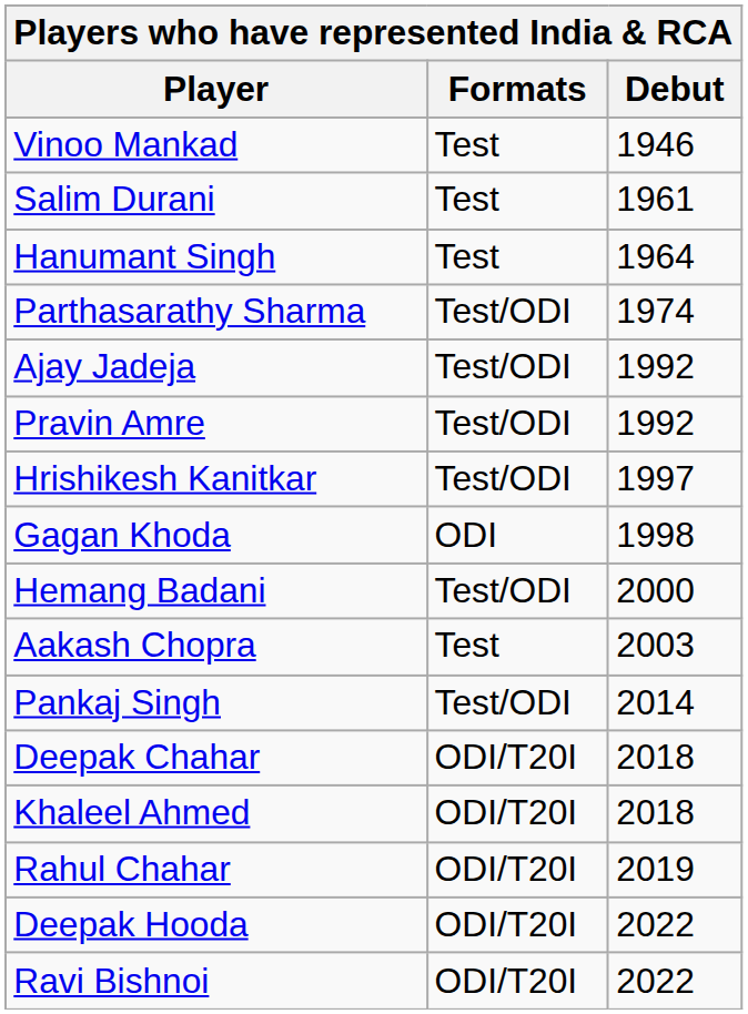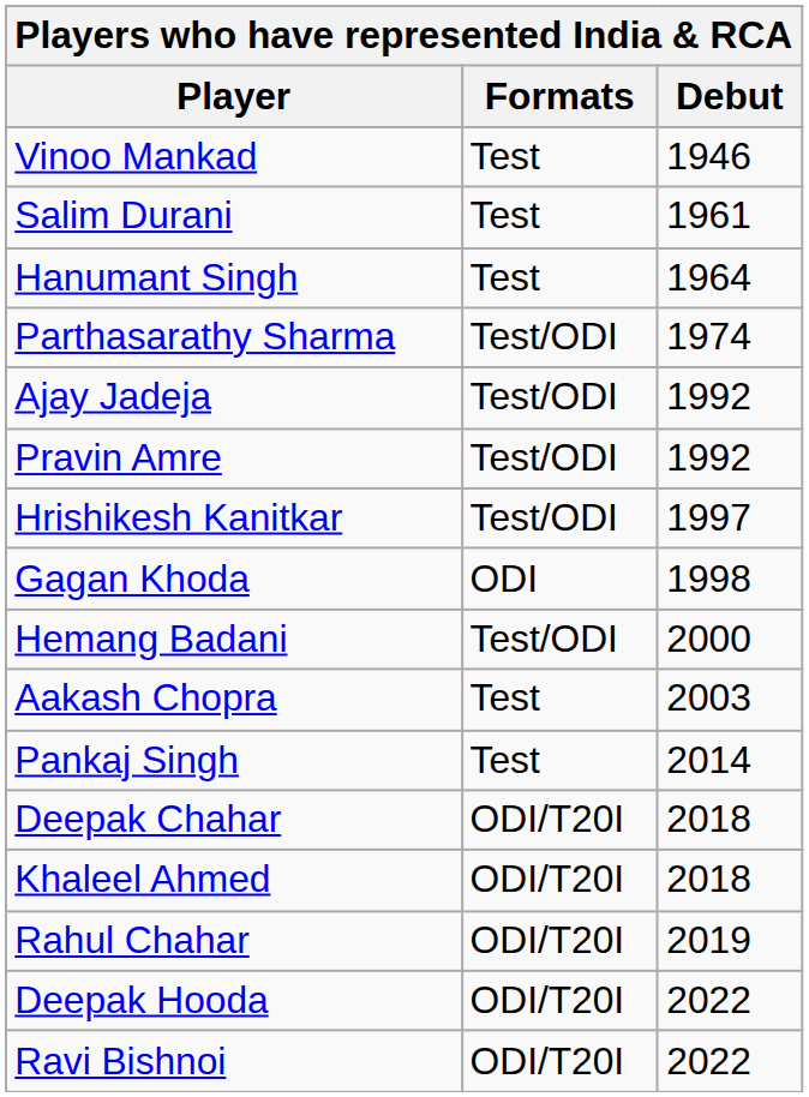Pankaj Singh | Formats: Test/ODI -> Test
